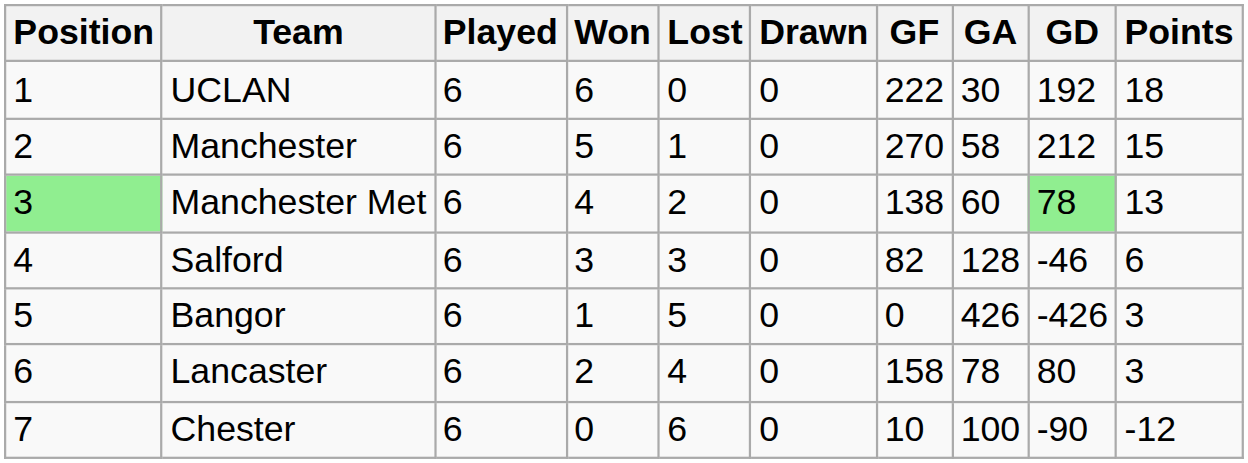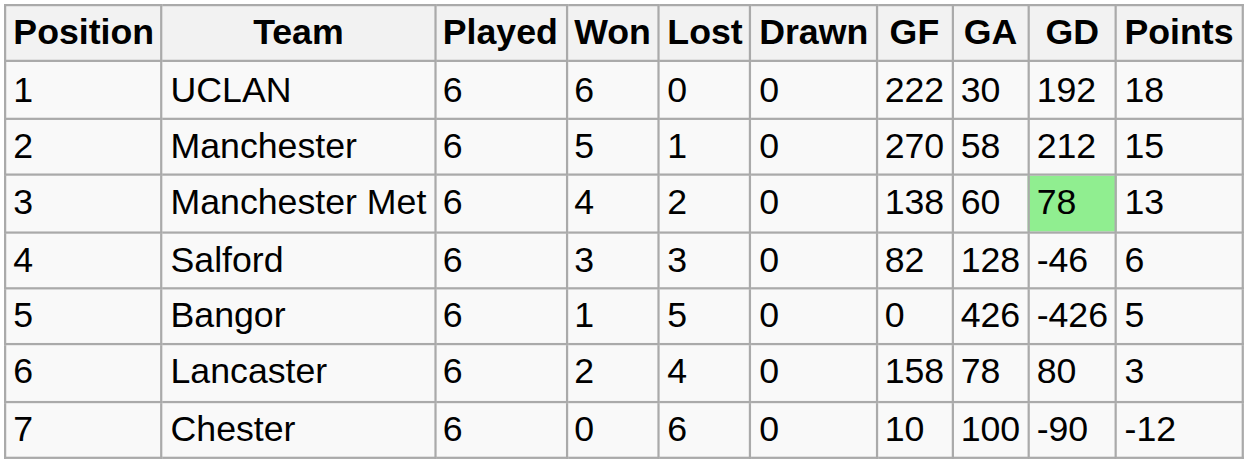Manchester Met | Position: lightgreen background -> no background
Bangor | Points: 3 -> 5
